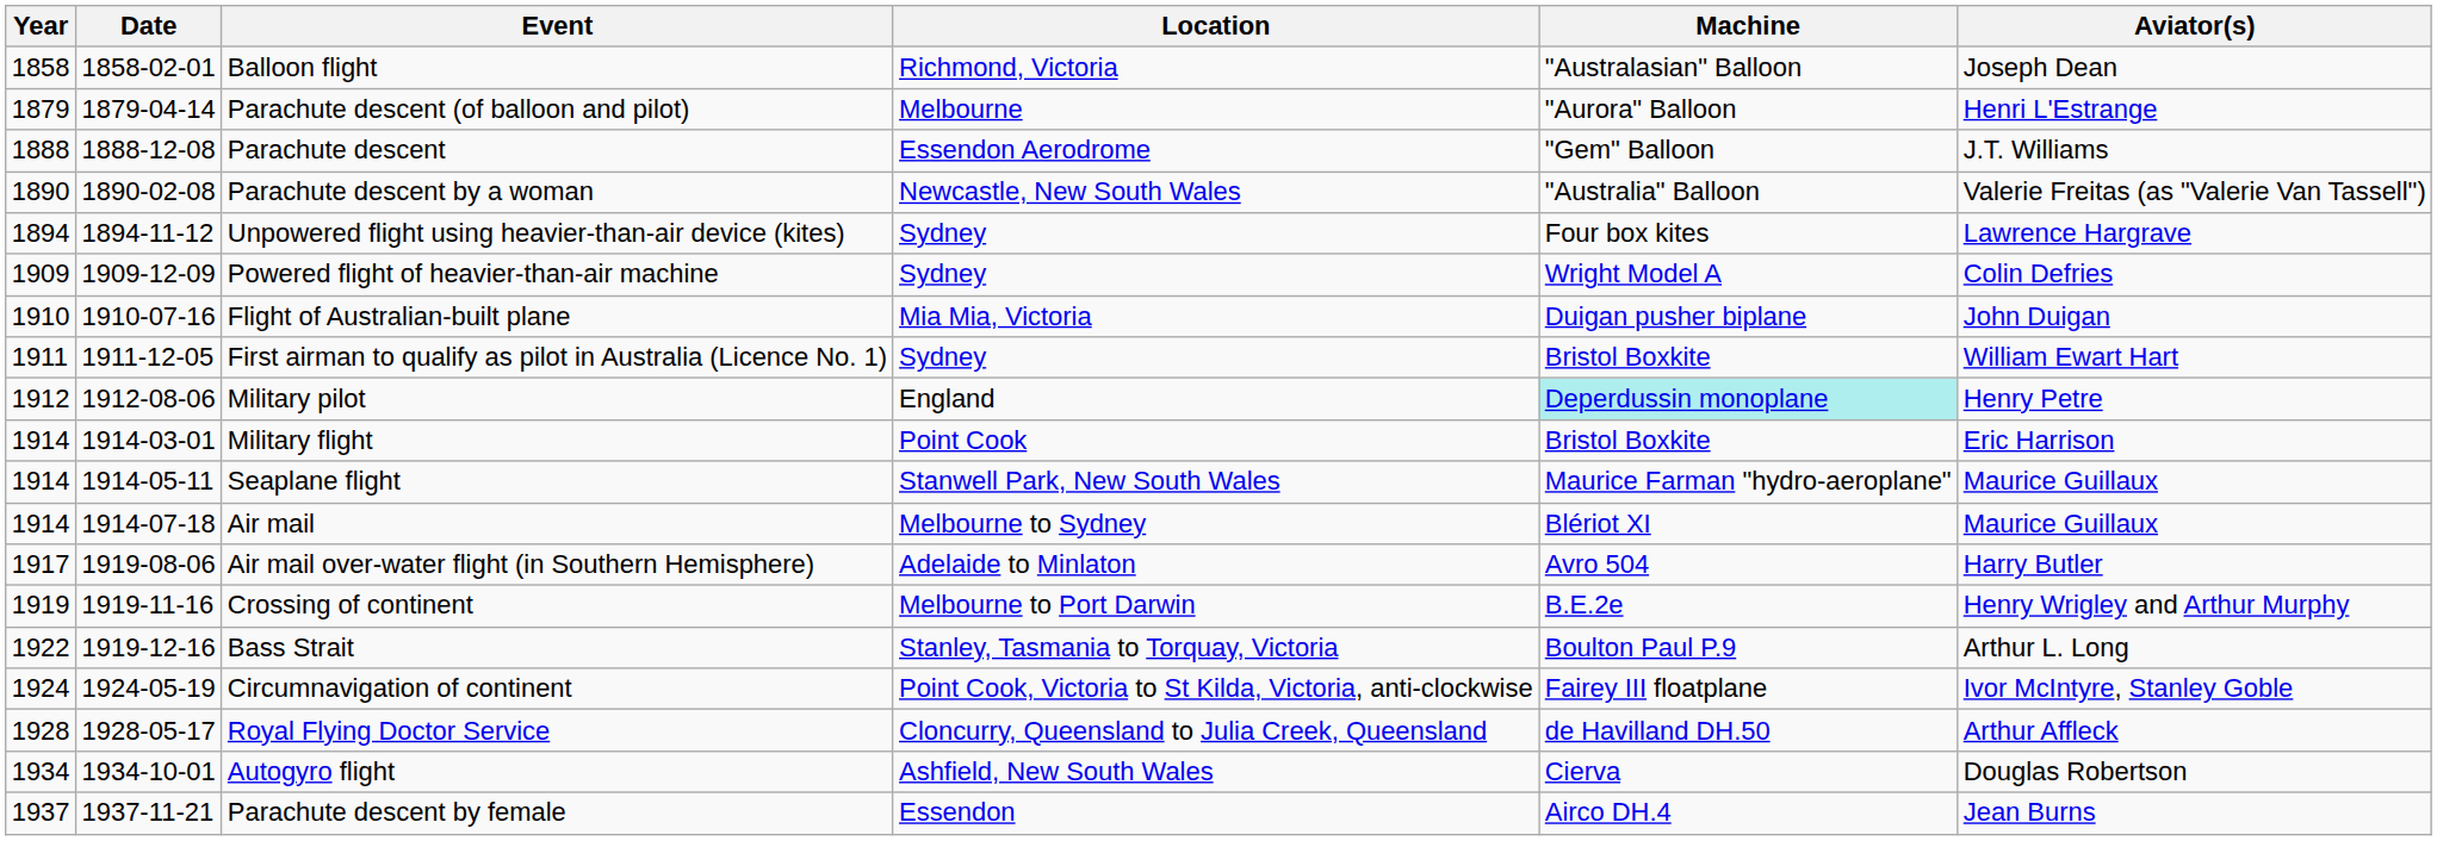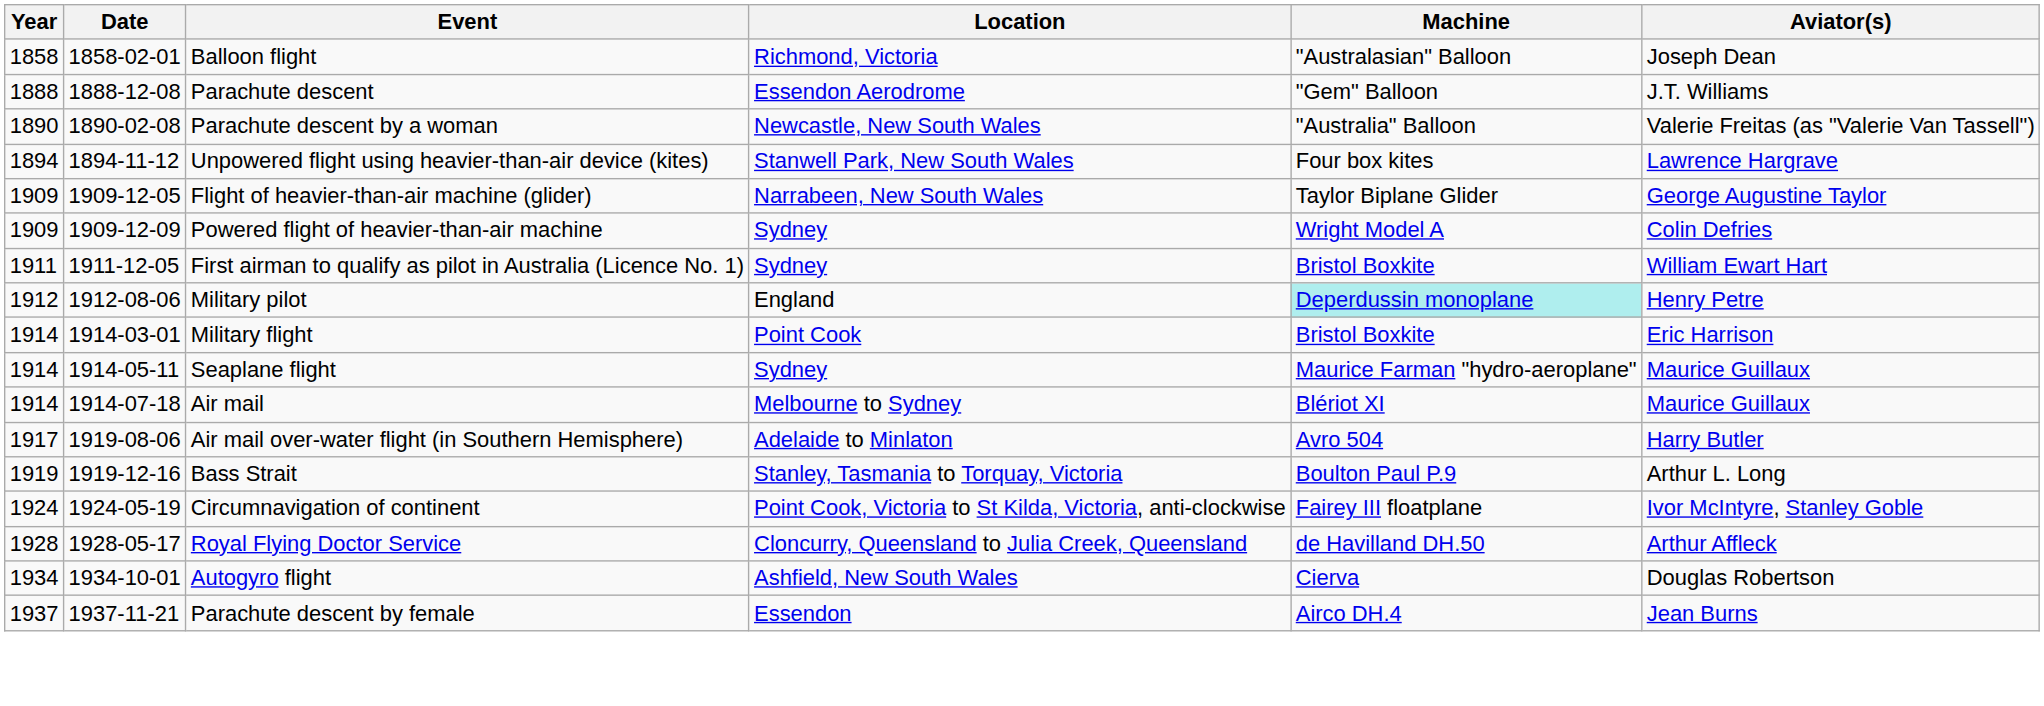- row: 1879 | 1879-04-14 | Parachute descent (of balloon and pilot) | Melbourne | "Aurora" Balloon | Henri L'Estrange
Unpowered flight using heavier-than-air device (kites) | Location: Sydney -> Stanwell Park, New South Wales
+ row: 1909 | 1909-12-05 | Flight of heavier-than-air machine (glider) | Narrabeen, New South Wales | Taylor Biplane Glider | George Augustine Taylor
- row: 1910 | 1910-07-16 | Flight of Australian-built plane | Mia Mia, Victoria | Duigan pusher biplane | John Duigan
Seaplane flight | Location: Stanwell Park, New South Wales -> Sydney
- row: 1919 | 1919-11-16 | Crossing of continent | Melbourne to Port Darwin | B.E.2e | Henry Wrigley and Arthur Murphy
Bass Strait | Year: 1922 -> 1919
